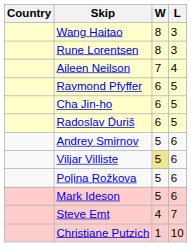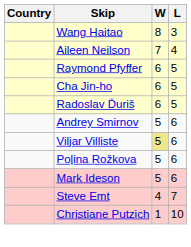- row: Rune Lorentsen | 8 | 3
